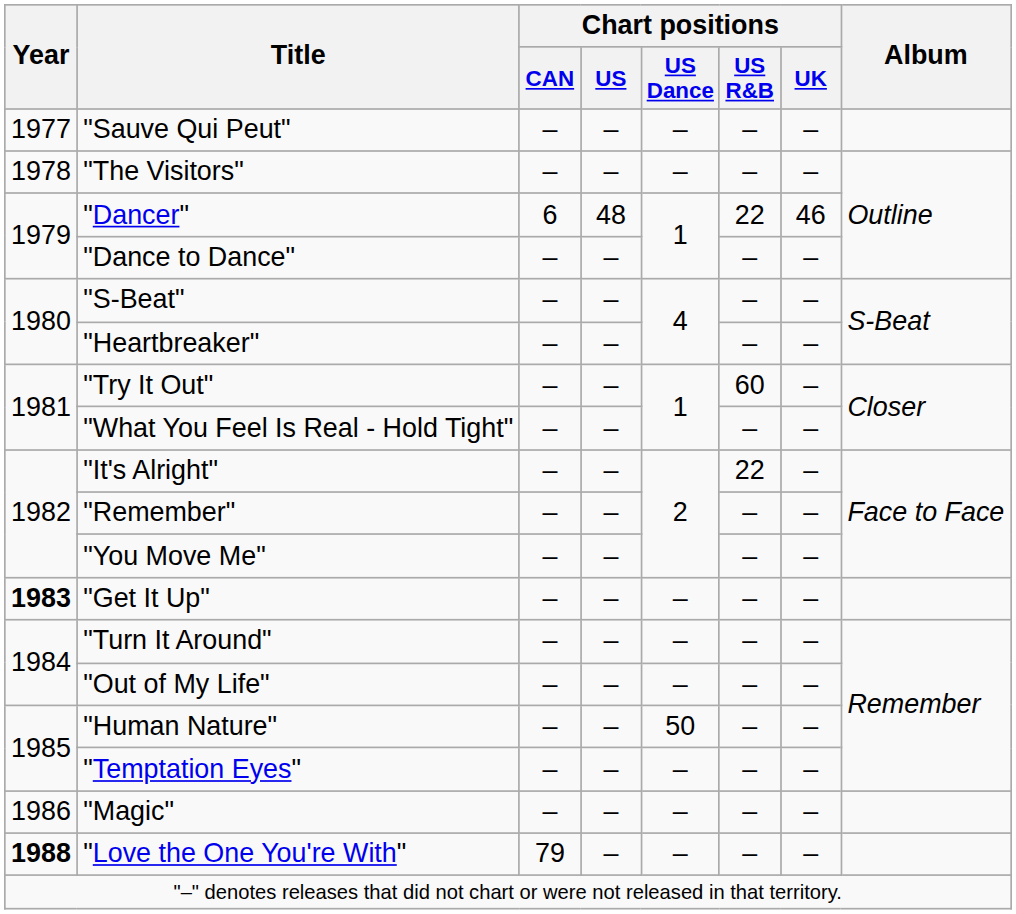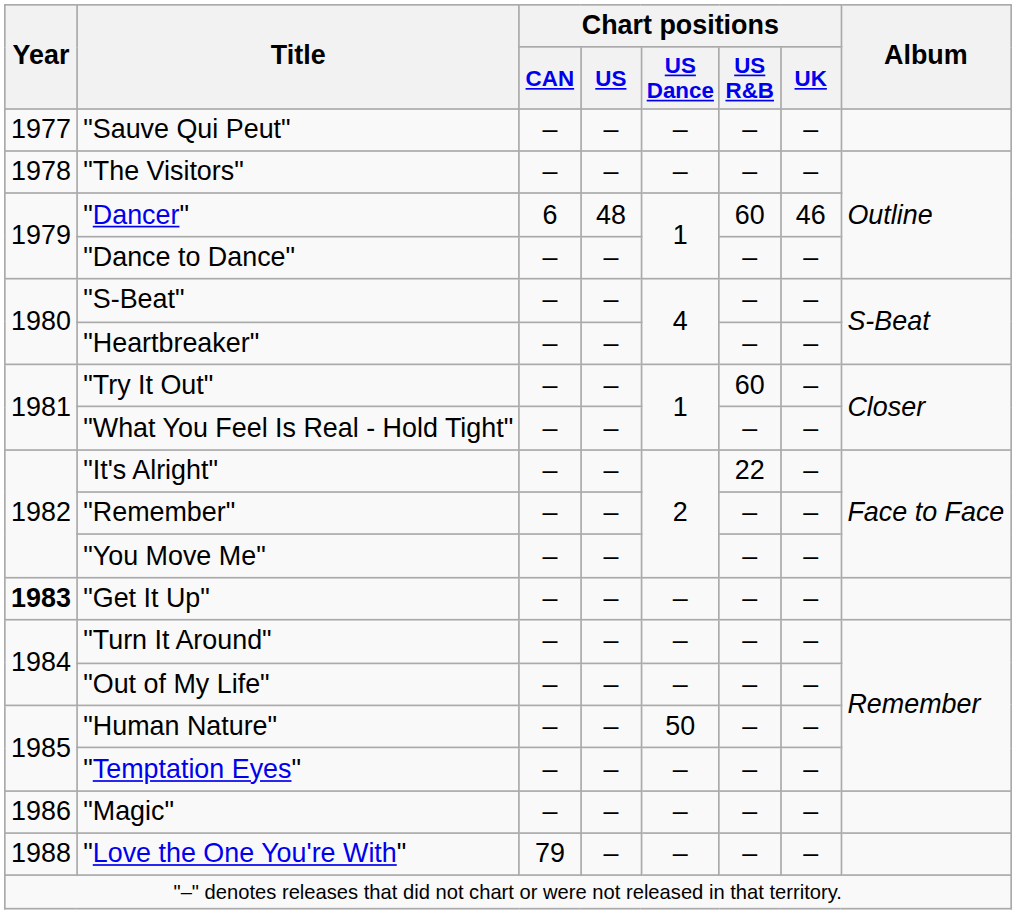"Dancer" | Chart positions / US R&B: 22 -> 60
"Love the One You're With" | Year: bold -> normal
